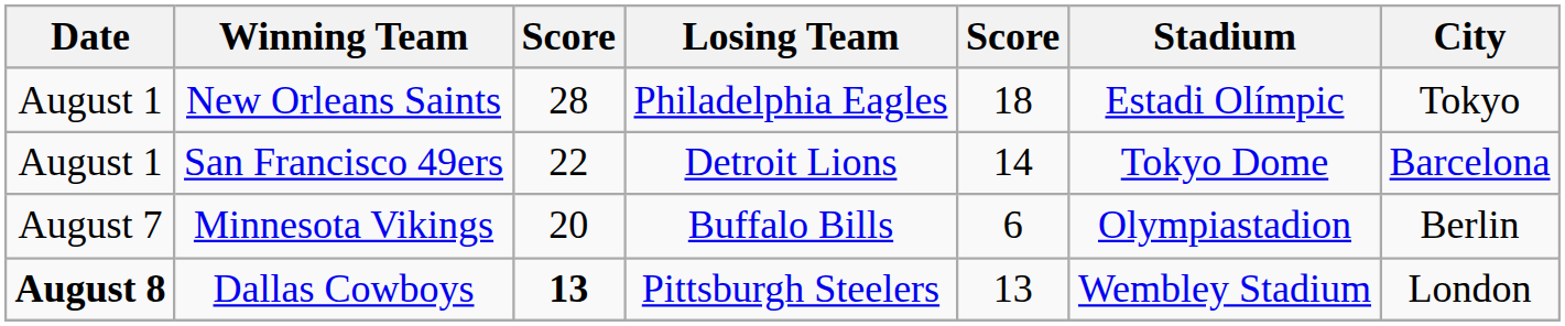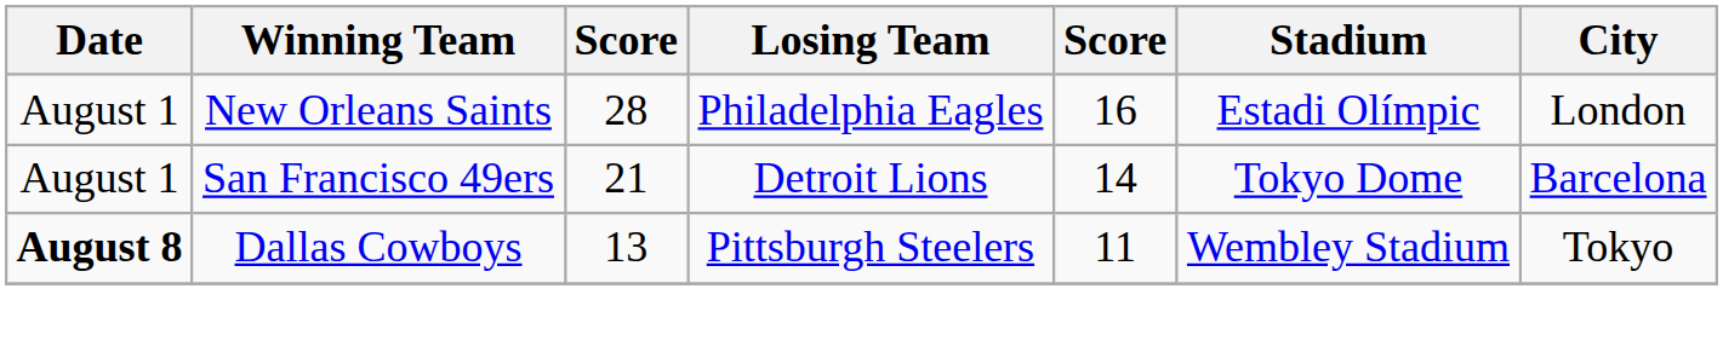New Orleans Saints | column 5: 18 -> 16
New Orleans Saints | City: Tokyo -> London
San Francisco 49ers | column 3: 22 -> 21
- row: August 7 | Minnesota Vikings | 20 | Buffalo Bills | 6 | Olympiastadion | Berlin
Dallas Cowboys | column 3: bold -> normal
Dallas Cowboys | column 5: 13 -> 11
Dallas Cowboys | City: London -> Tokyo
